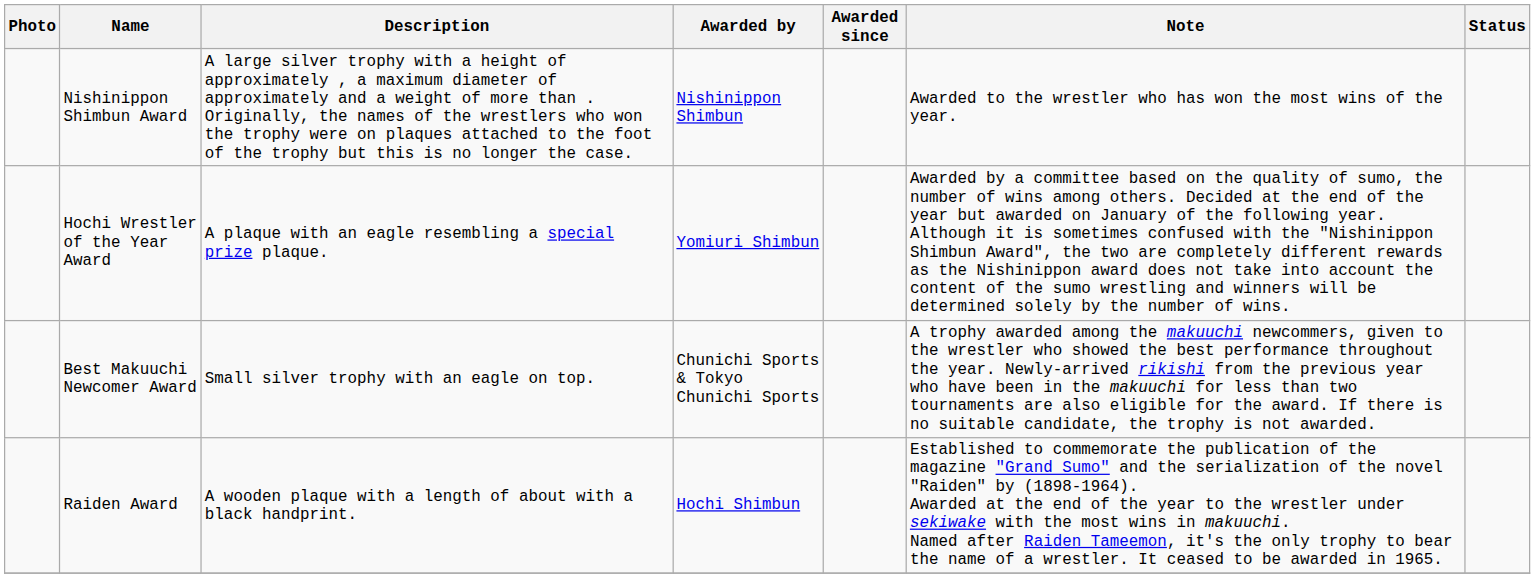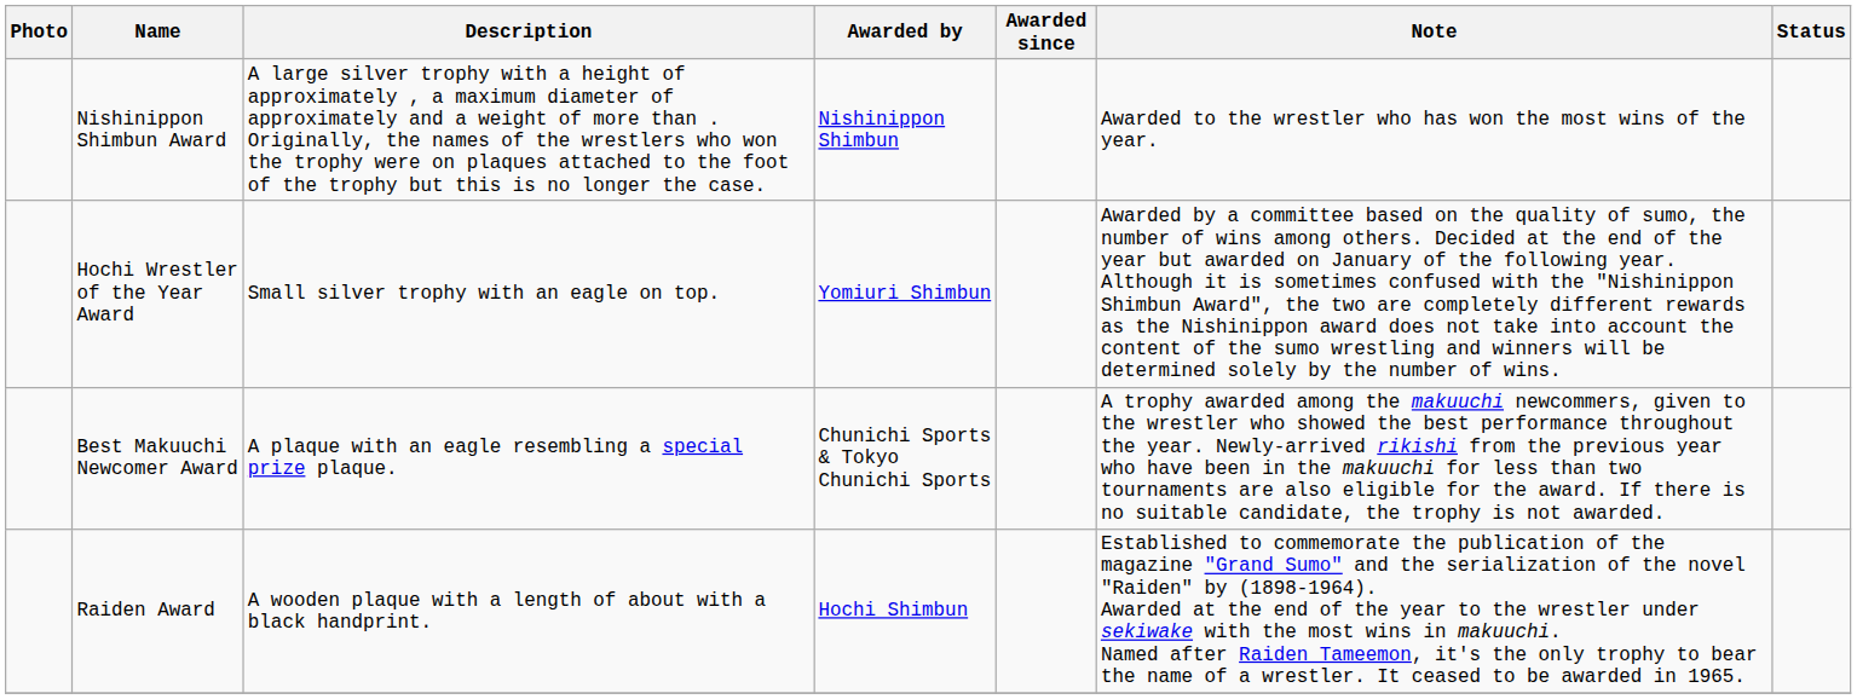Hochi Wrestler of the Year Award | Description: A plaque with an eagle resembling a special prize plaque. -> Small silver trophy with an eagle on top.
Best Makuuchi Newcomer Award | Description: Small silver trophy with an eagle on top. -> A plaque with an eagle resembling a special prize plaque.
